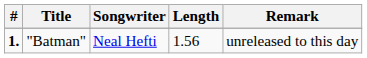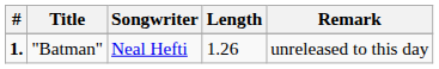"Batman" | Length: 1.56 -> 1.26
